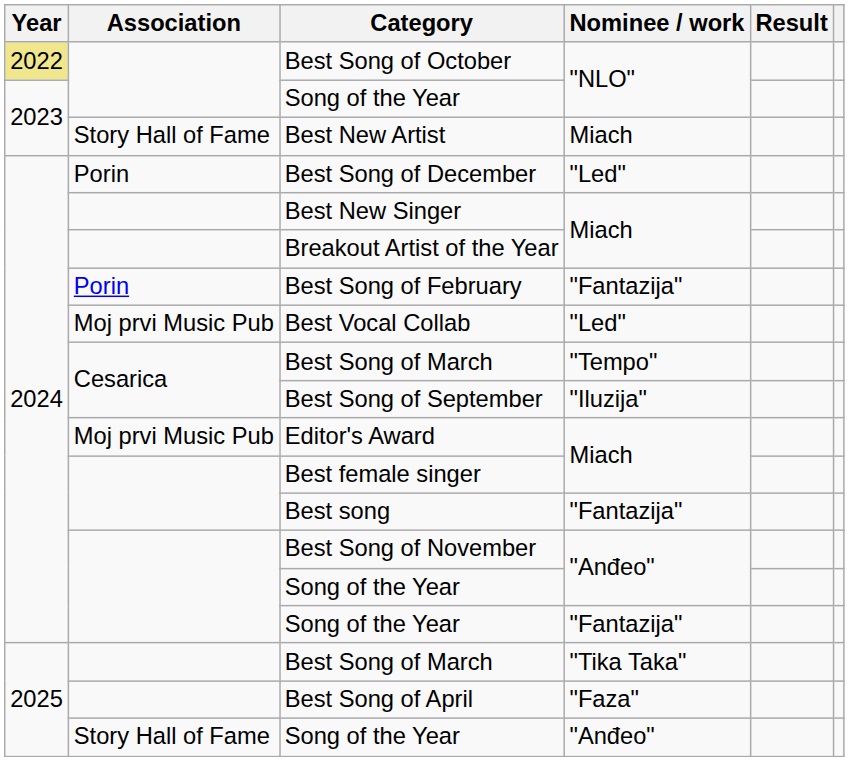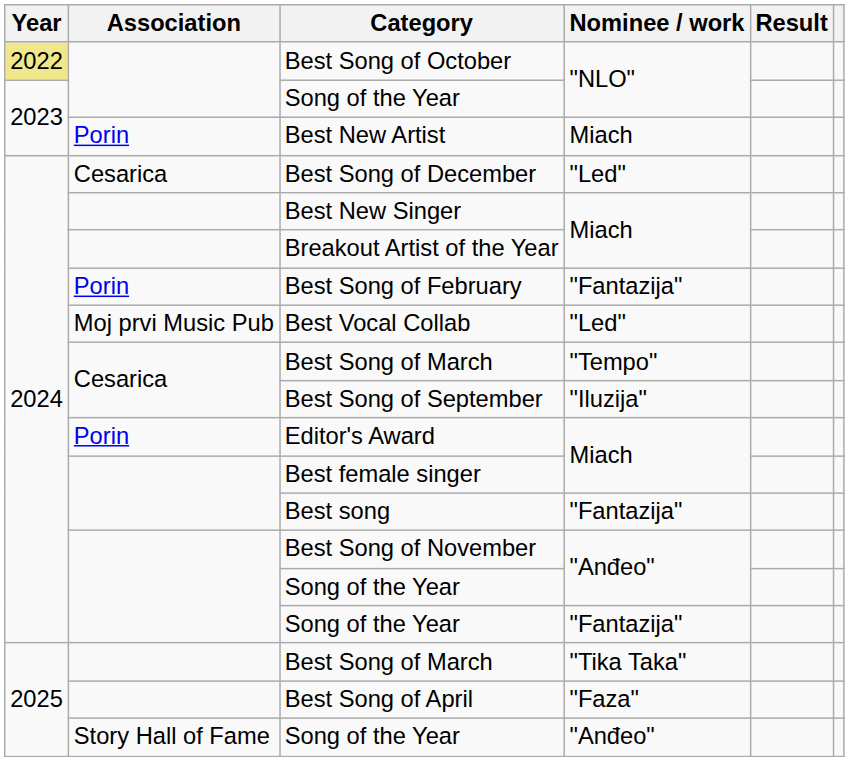Best New Artist | Association: Story Hall of Fame -> Porin
Best Song of December | Association: Porin -> Cesarica
Editor's Award | Association: Moj prvi Music Pub -> Porin
